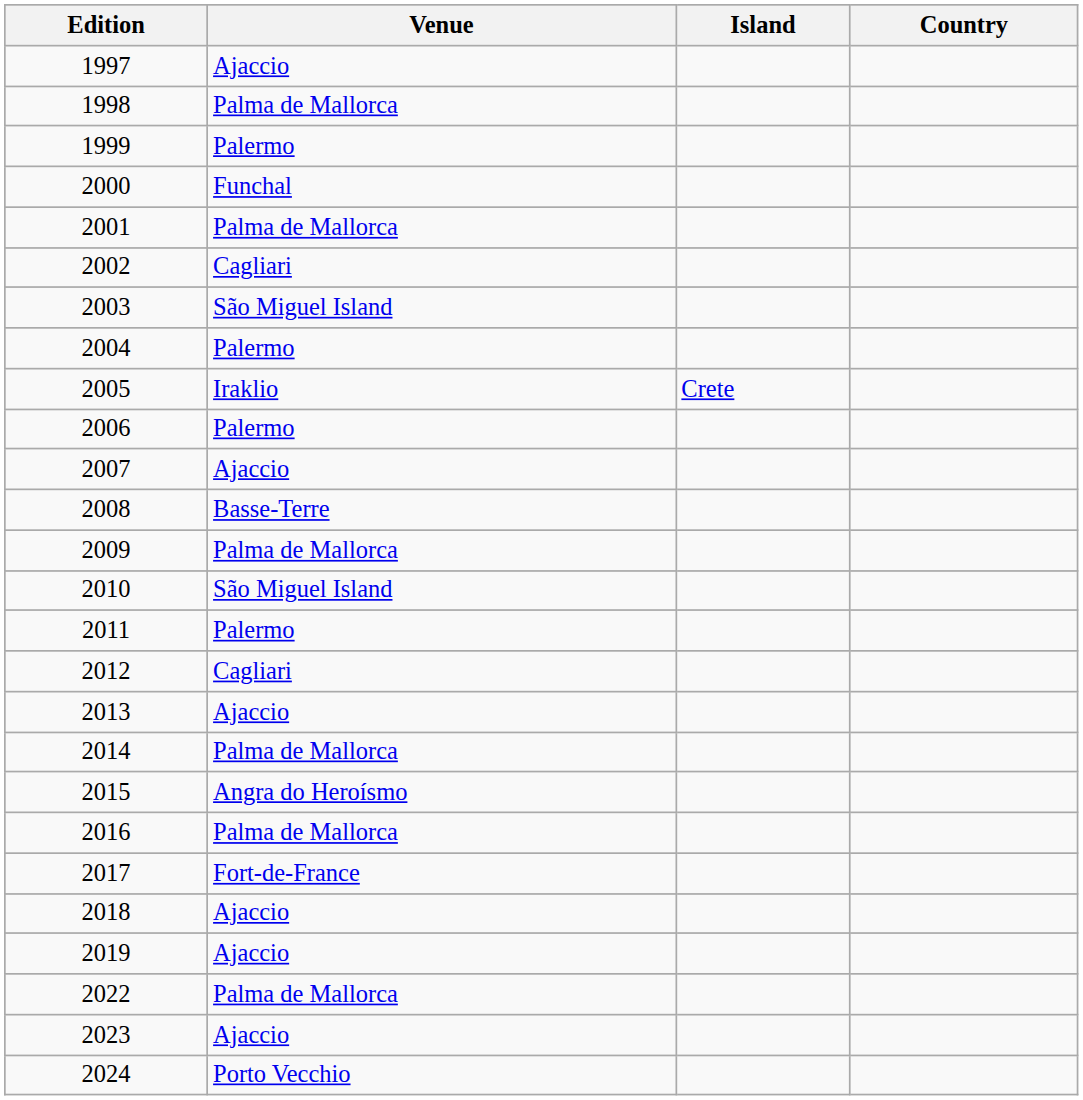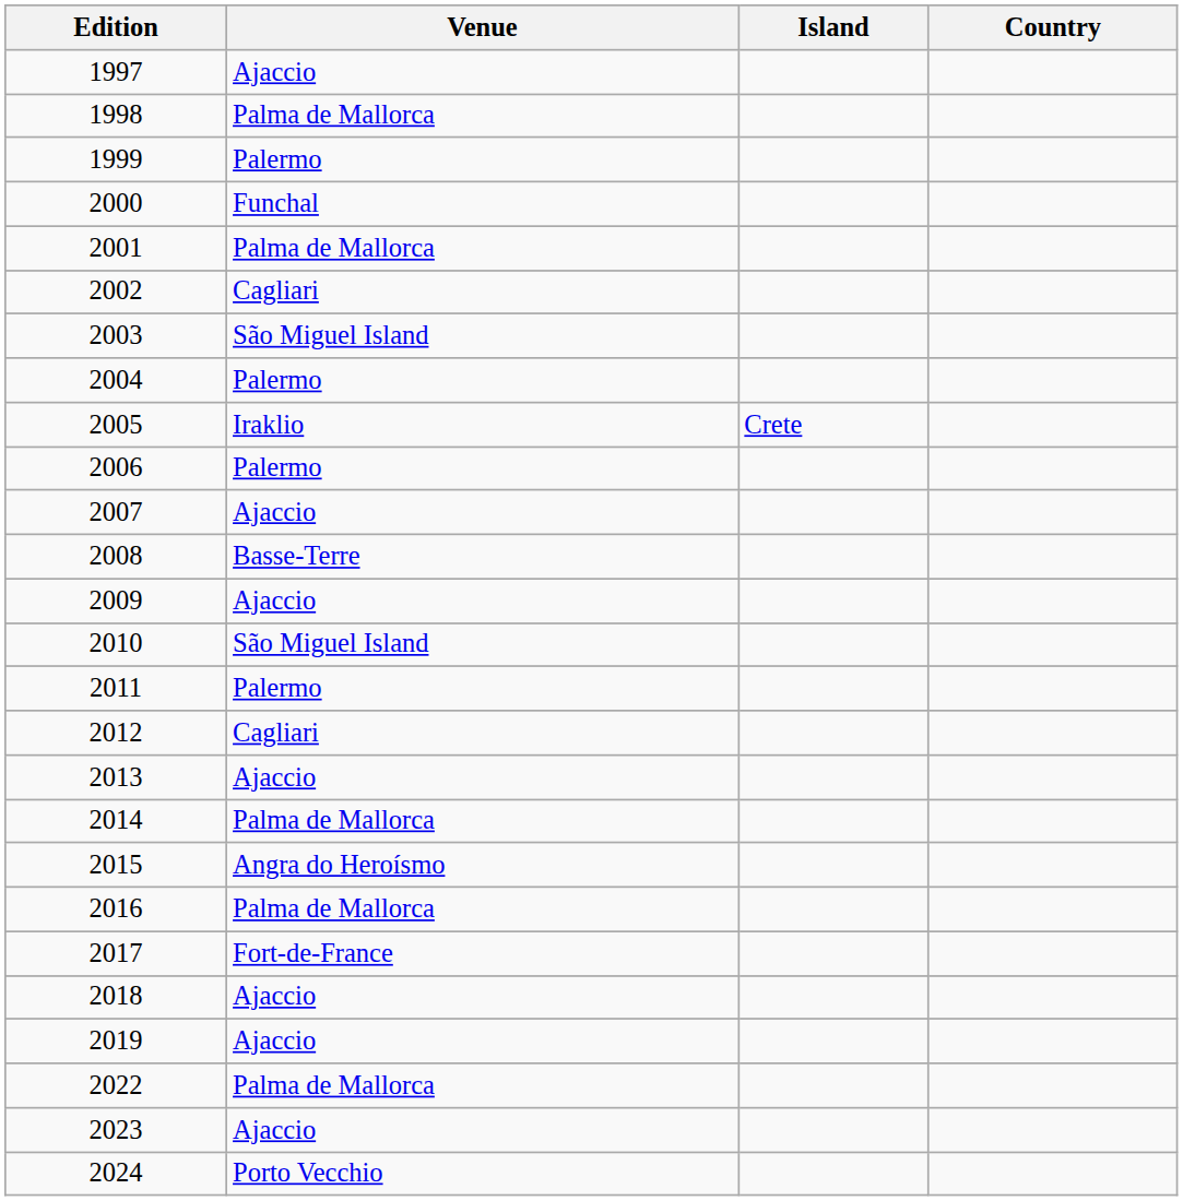2009 | Venue: Palma de Mallorca -> Ajaccio
